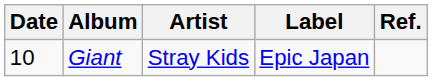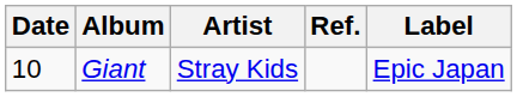columns swapped: Label <-> Ref.
